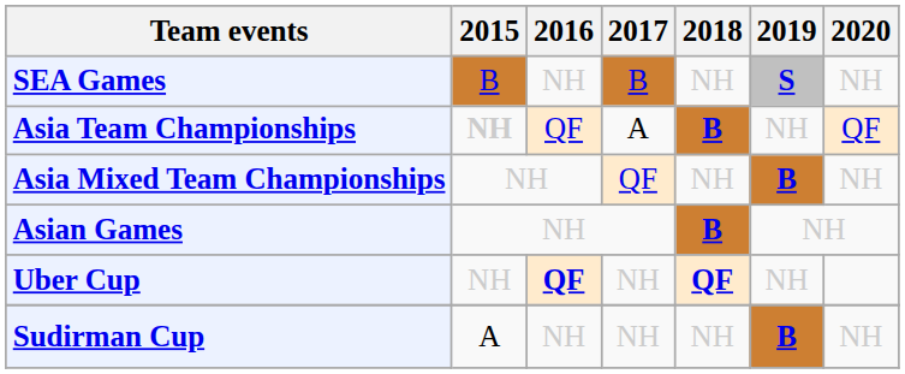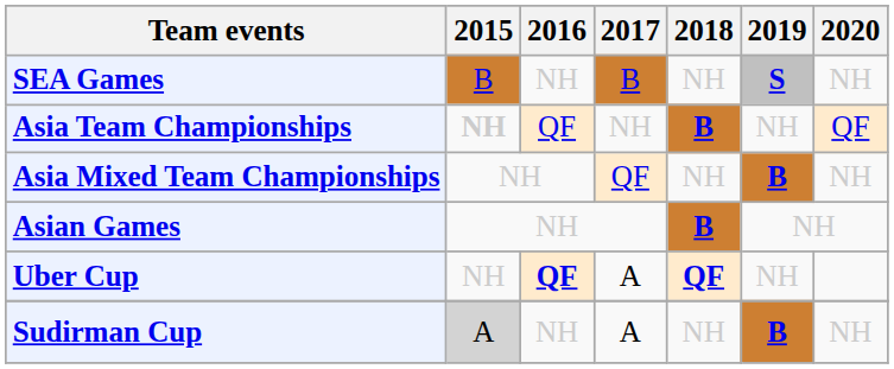Asia Team Championships | 2017: A -> NH
Uber Cup | 2017: NH -> A
Sudirman Cup | 2015: no background -> lightgrey background
Sudirman Cup | 2017: NH -> A
